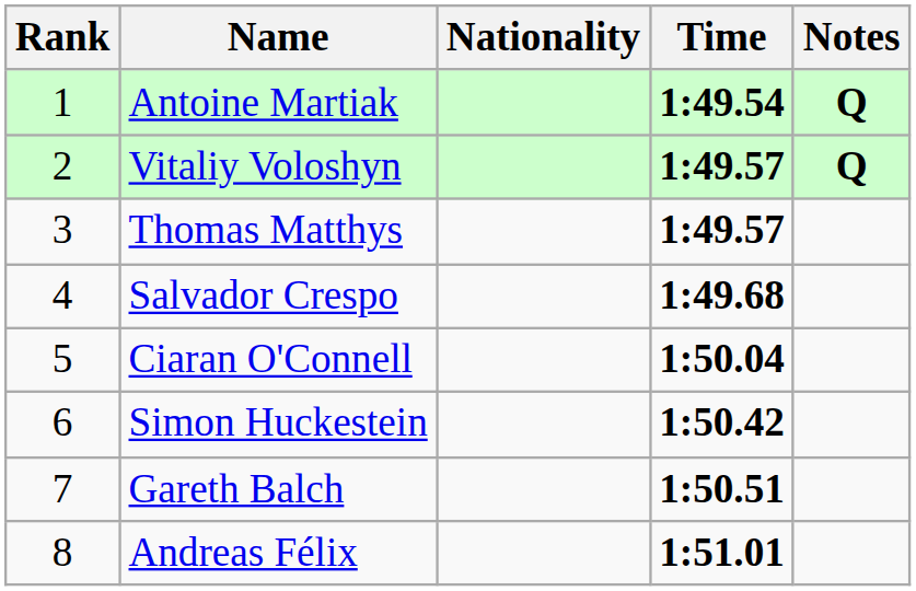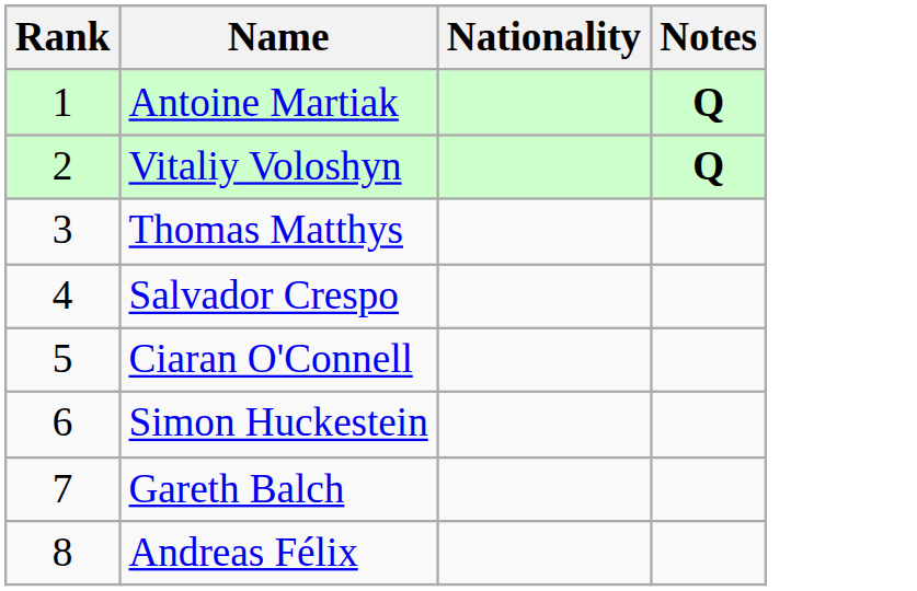- column: Time | 1:49.54 | 1:49.57 | 1:49.57 | 1:49.68 | 1:50.04 | 1:50.42 | 1:50.51 | 1:51.01
